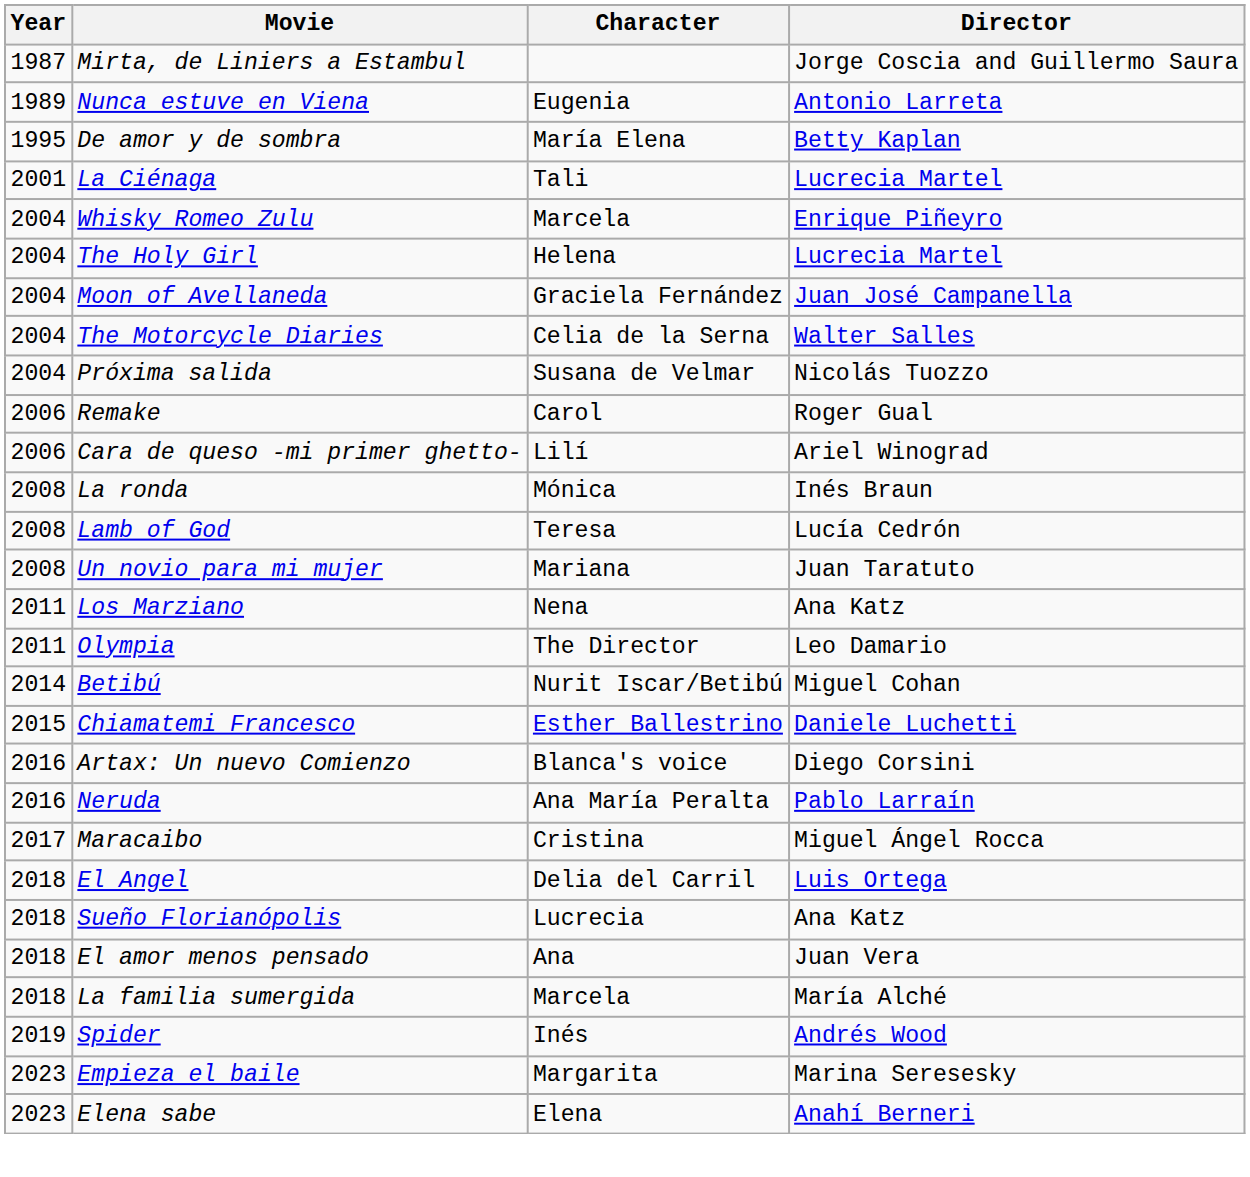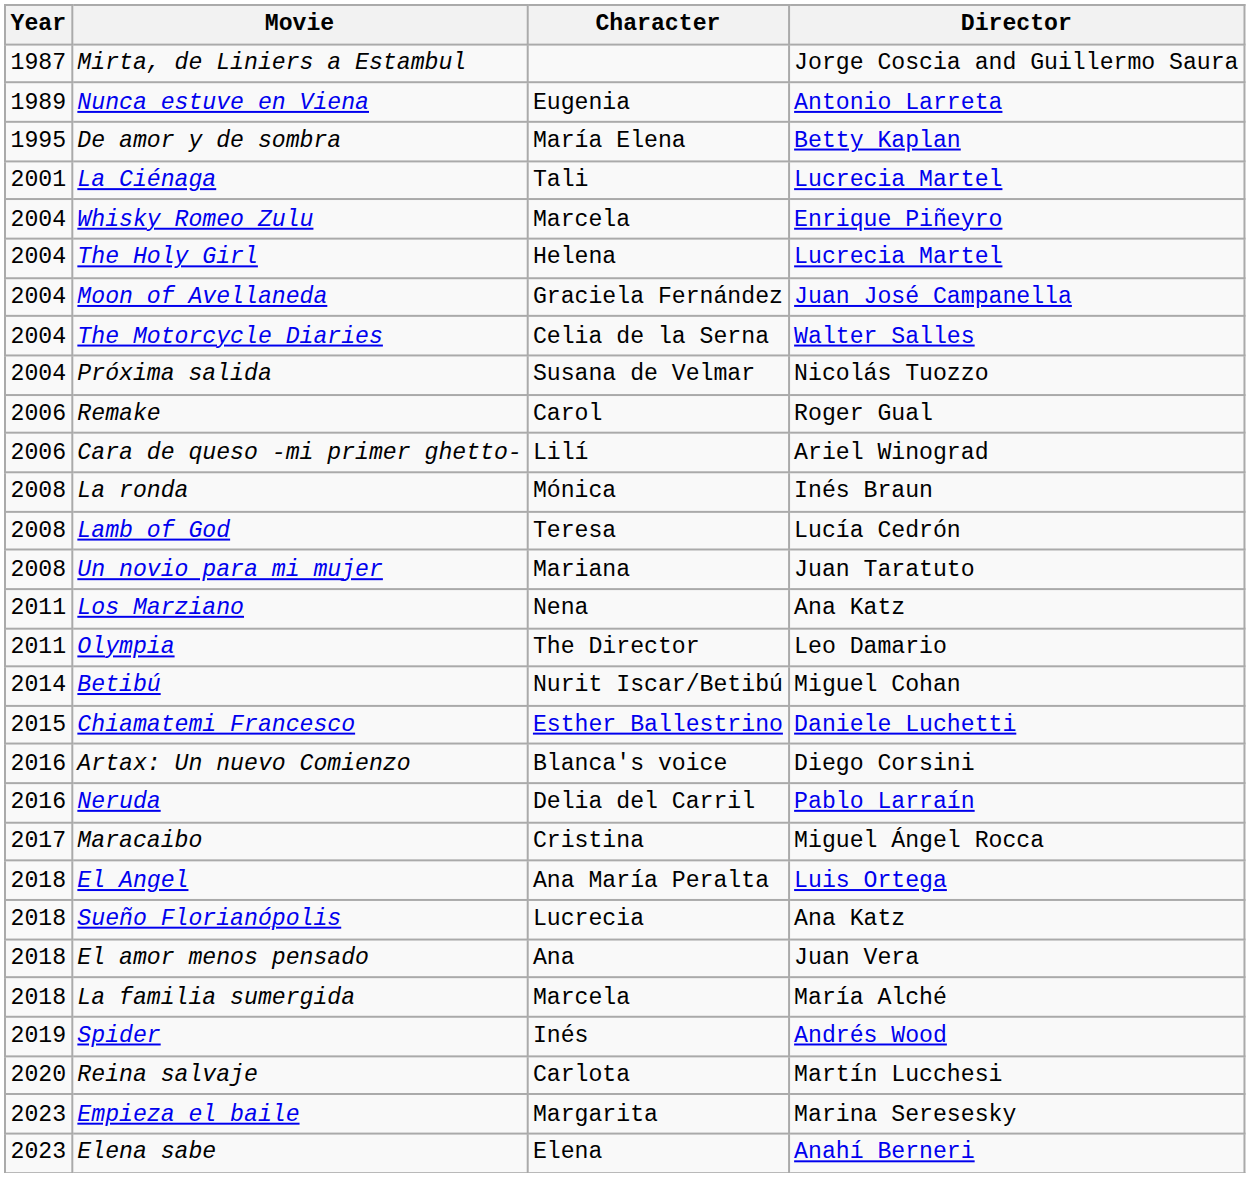Neruda | Character: Ana María Peralta -> Delia del Carril
El Angel | Character: Delia del Carril -> Ana María Peralta
+ row: 2020 | Reina salvaje | Carlota | Martín Lucchesi
